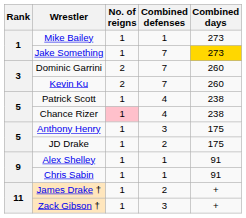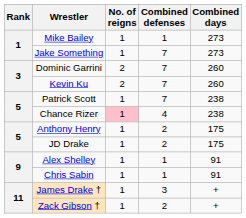Jake Something | Combined days: gold background -> no background
Patrick Scott | Combined defenses: 4 -> 7
Anthony Henry | Combined defenses: 3 -> 2
James Drake † | Combined defenses: 2 -> 3
Zack Gibson † | Combined defenses: 3 -> 2
